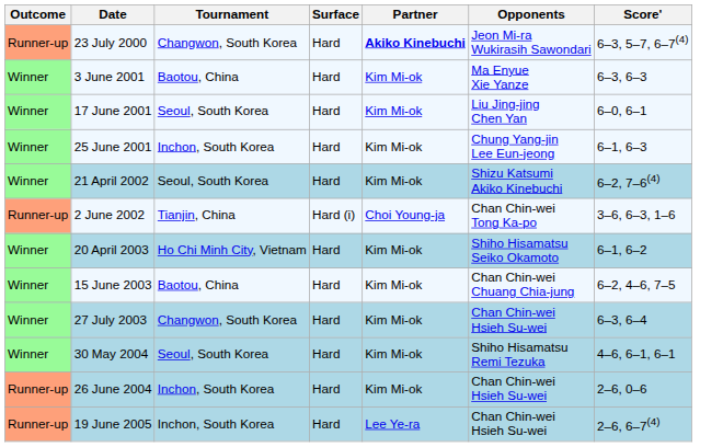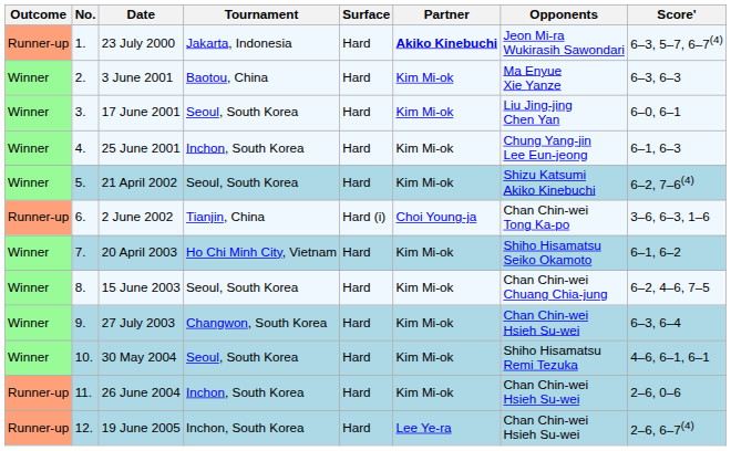+ column: No. | 1. | 2. | 3. | 4. | 5. | 6. | 7. | 8. | 9. | 10. | 11. | 12.
23 July 2000 | Tournament: Changwon, South Korea -> Jakarta, Indonesia
15 June 2003 | Tournament: Baotou, China -> Seoul, South Korea
